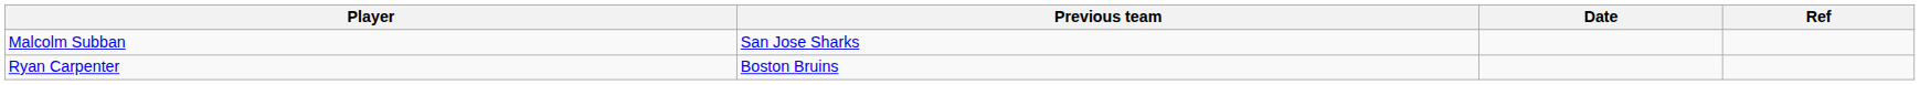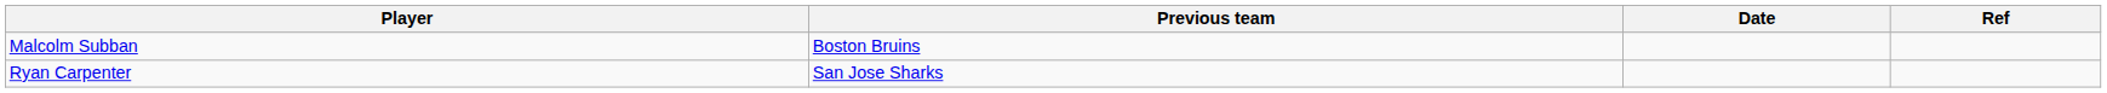Malcolm Subban | Previous team: San Jose Sharks -> Boston Bruins
Ryan Carpenter | Previous team: Boston Bruins -> San Jose Sharks
